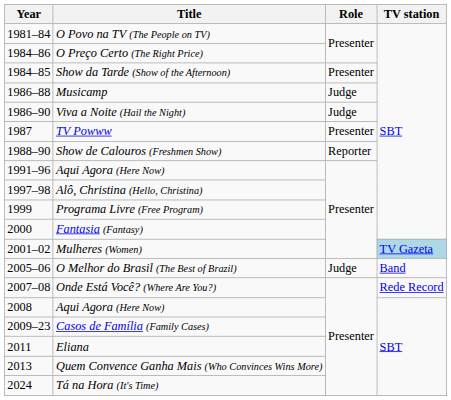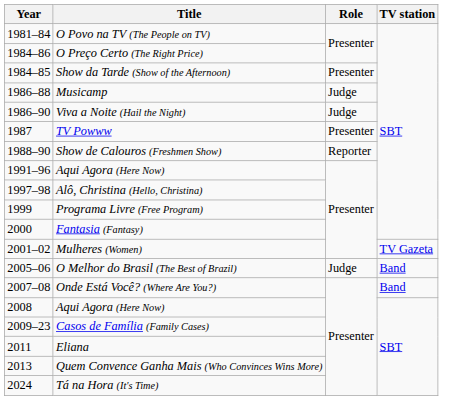Mulheres (Women) | TV station: lightblue background -> no background
Onde Está Você? (Where Are You?) | TV station: Rede Record -> Band
